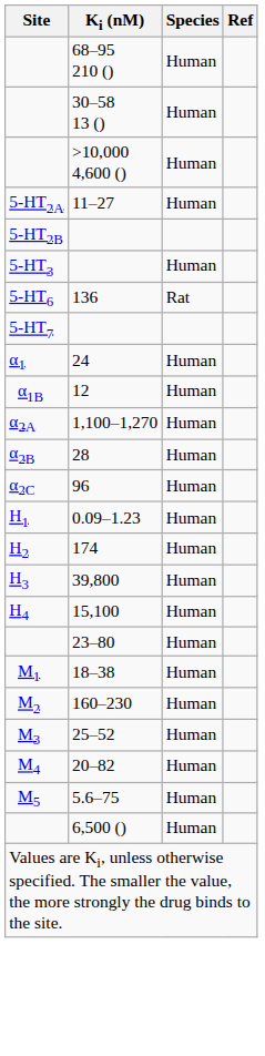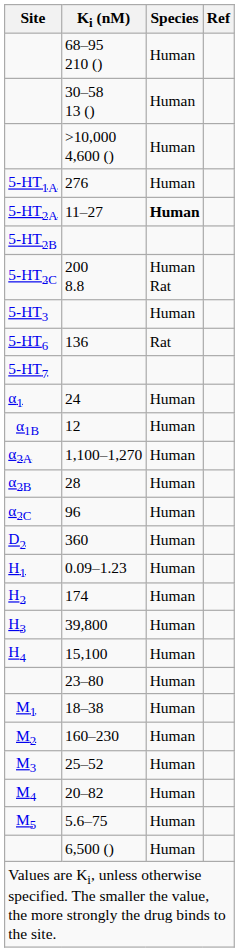+ row: 5-HT1A | 276 | Human
11–27 | Species: normal -> bold
+ row: 5-HT2C | 200 8.8 | Human Rat
+ row: D2 | 360 | Human
